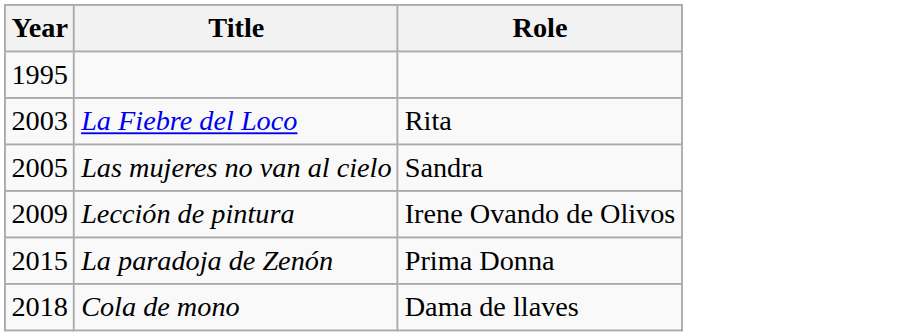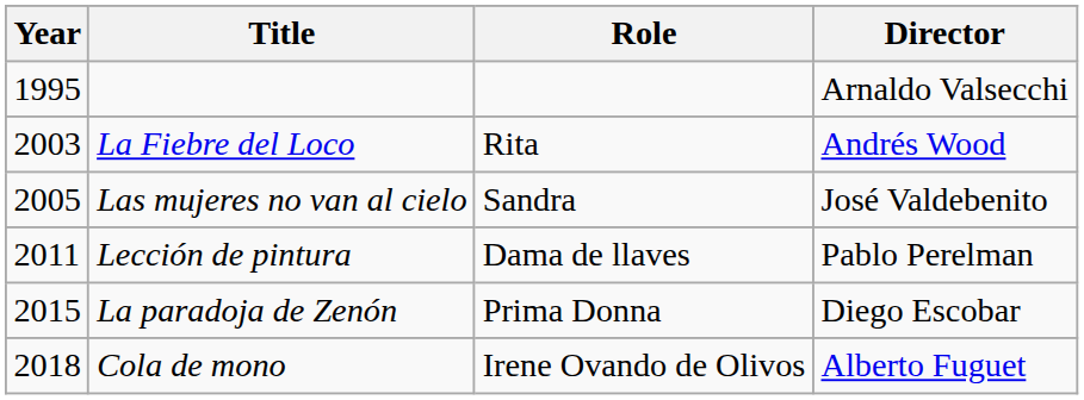+ column: Director | Arnaldo Valsecchi | Andrés Wood | José Valdebenito | Pablo Perelman | Diego Escobar | Alberto Fuguet
Lección de pintura | Year: 2009 -> 2011
Lección de pintura | Role: Irene Ovando de Olivos -> Dama de llaves
Cola de mono | Role: Dama de llaves -> Irene Ovando de Olivos
